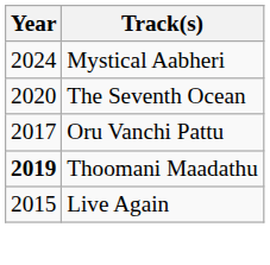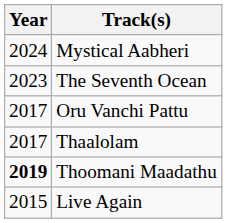The Seventh Ocean | Year: 2020 -> 2023
+ row: 2017 | Thaalolam
